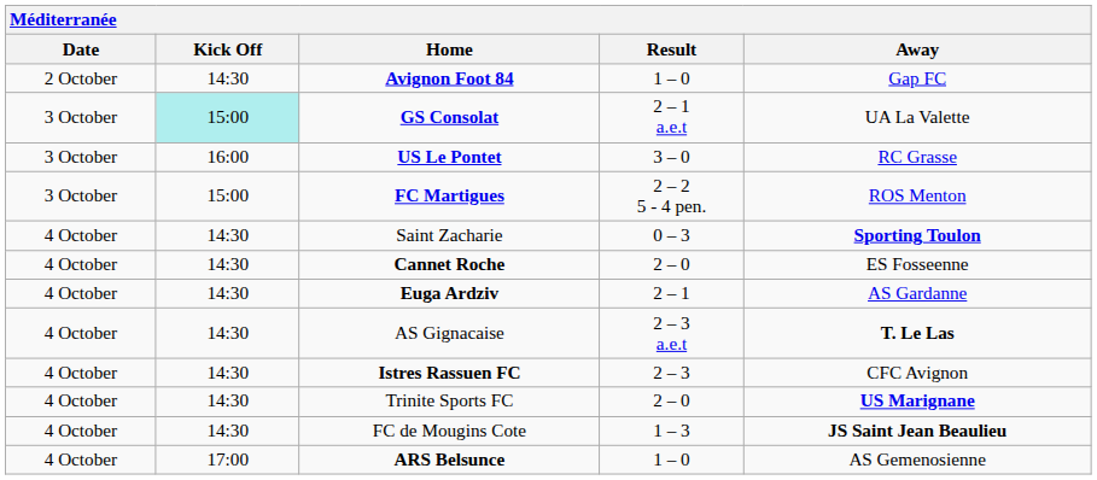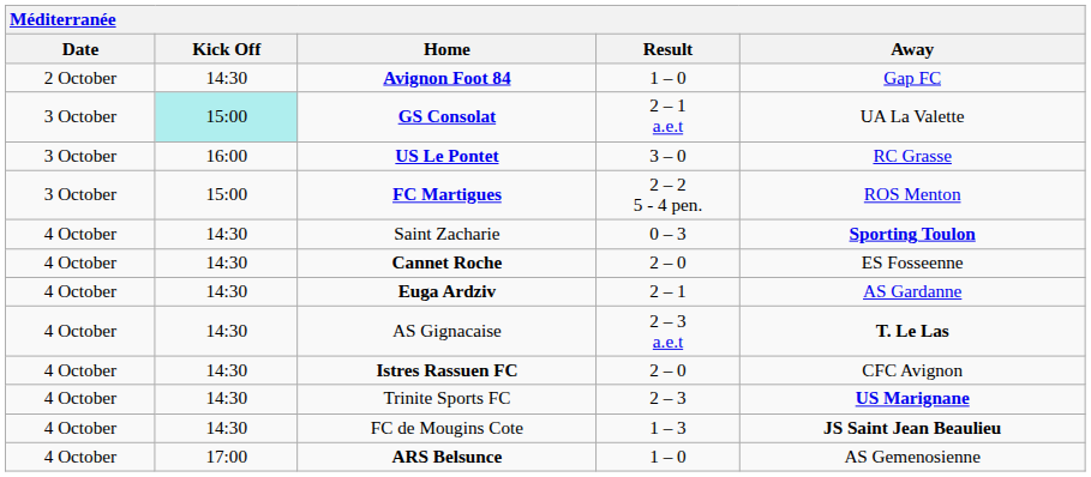Istres Rassuen FC | Result: 2 – 3 -> 2 – 0
Trinite Sports FC | Result: 2 – 0 -> 2 – 3
